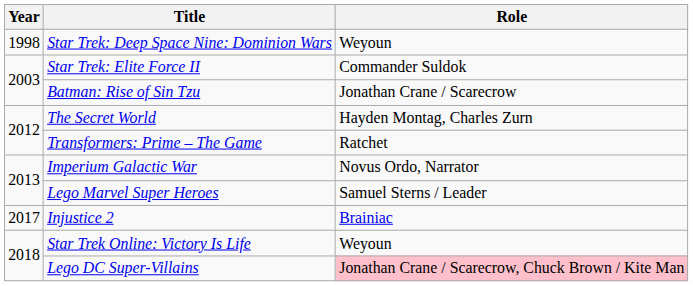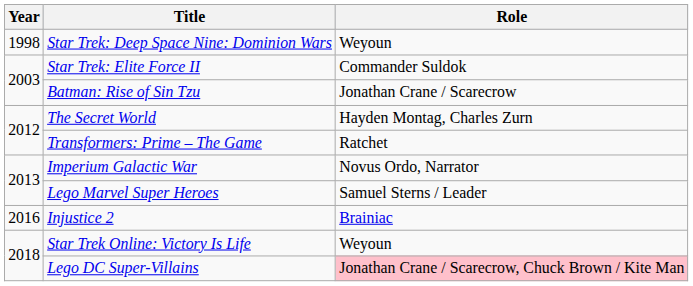Injustice 2 | Year: 2017 -> 2016
